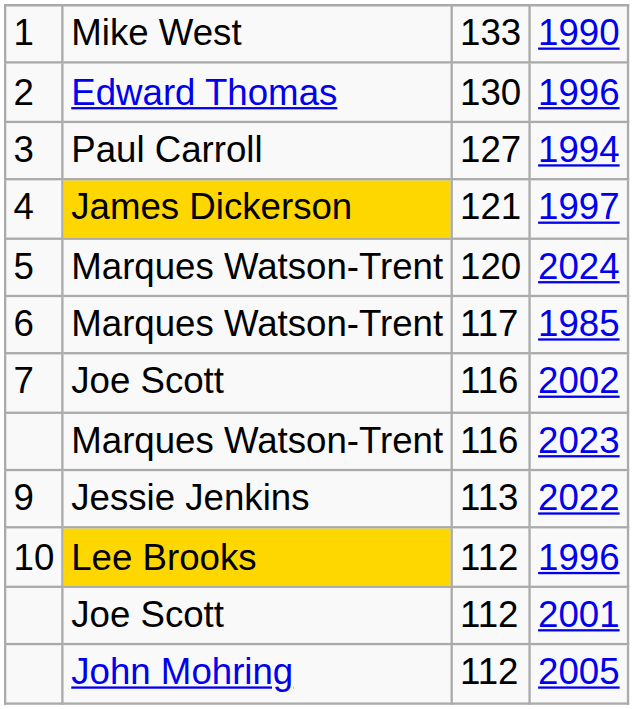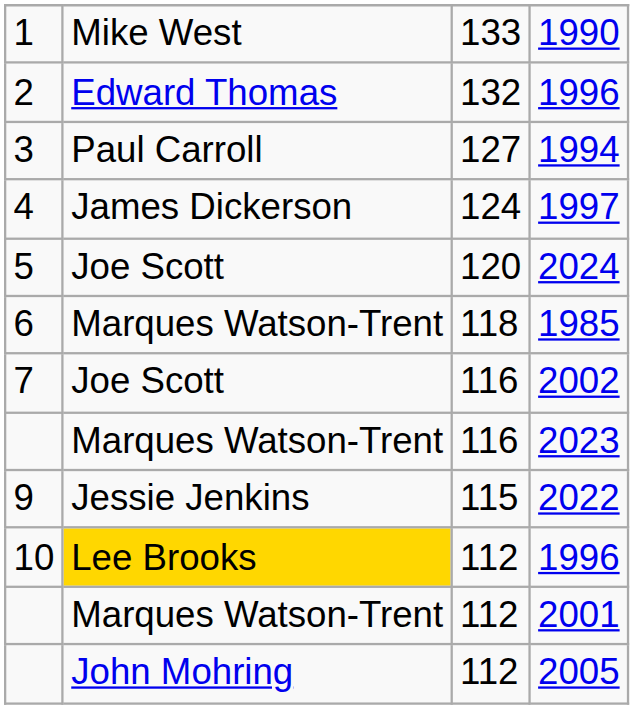2 / 1996 | column 3: 130 -> 132
1997 | column 2: gold background -> no background
1997 | column 3: 121 -> 124
2024 | column 2: Marques Watson-Trent -> Joe Scott
1985 | column 3: 117 -> 118
2022 | column 3: 113 -> 115
2001 | column 2: Joe Scott -> Marques Watson-Trent
